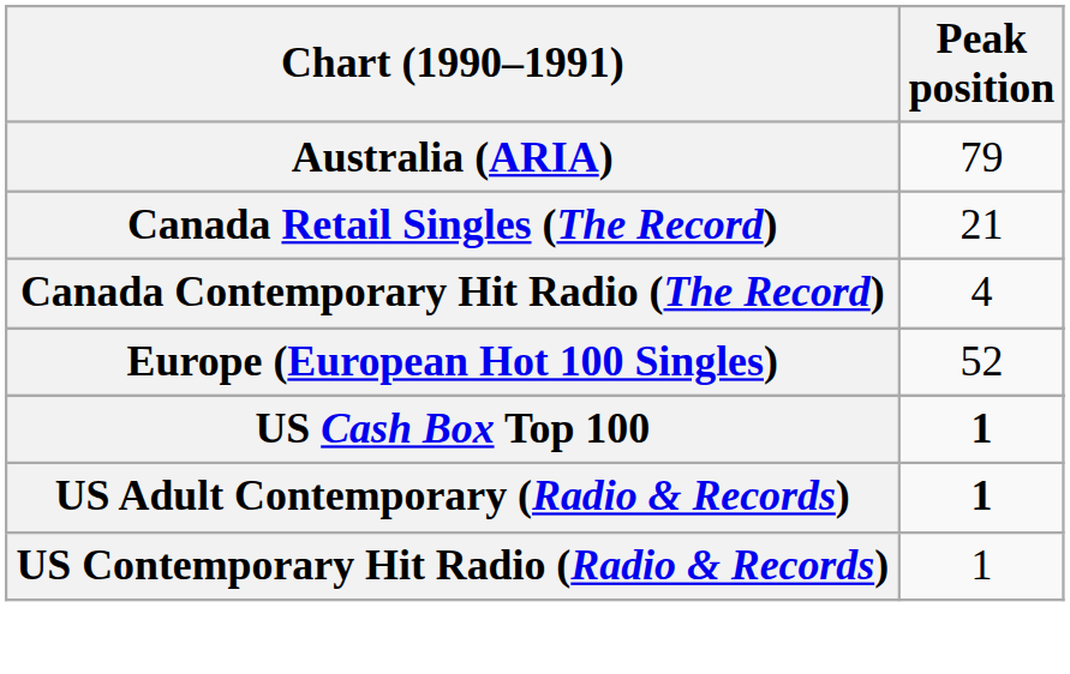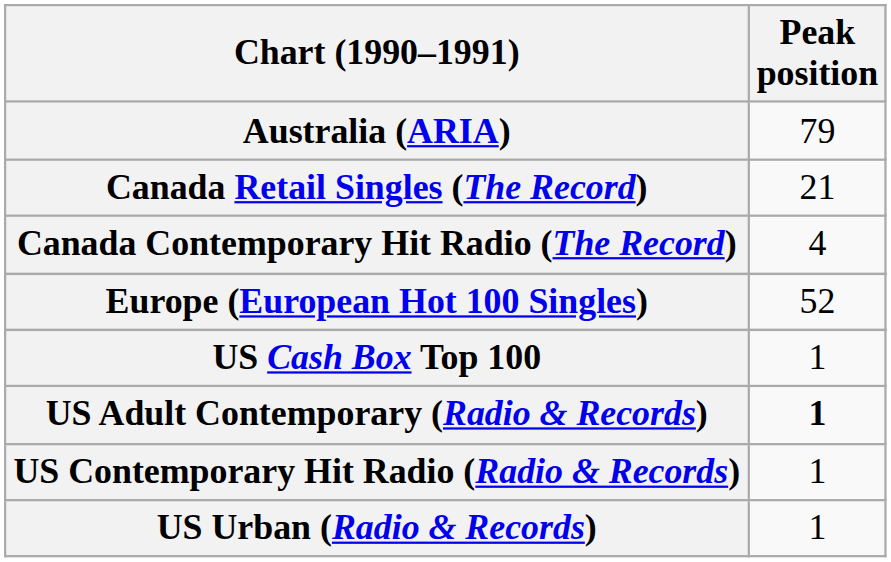US Cash Box Top 100 | Peak position: bold -> normal
+ row: US Urban (Radio & Records) | 1
